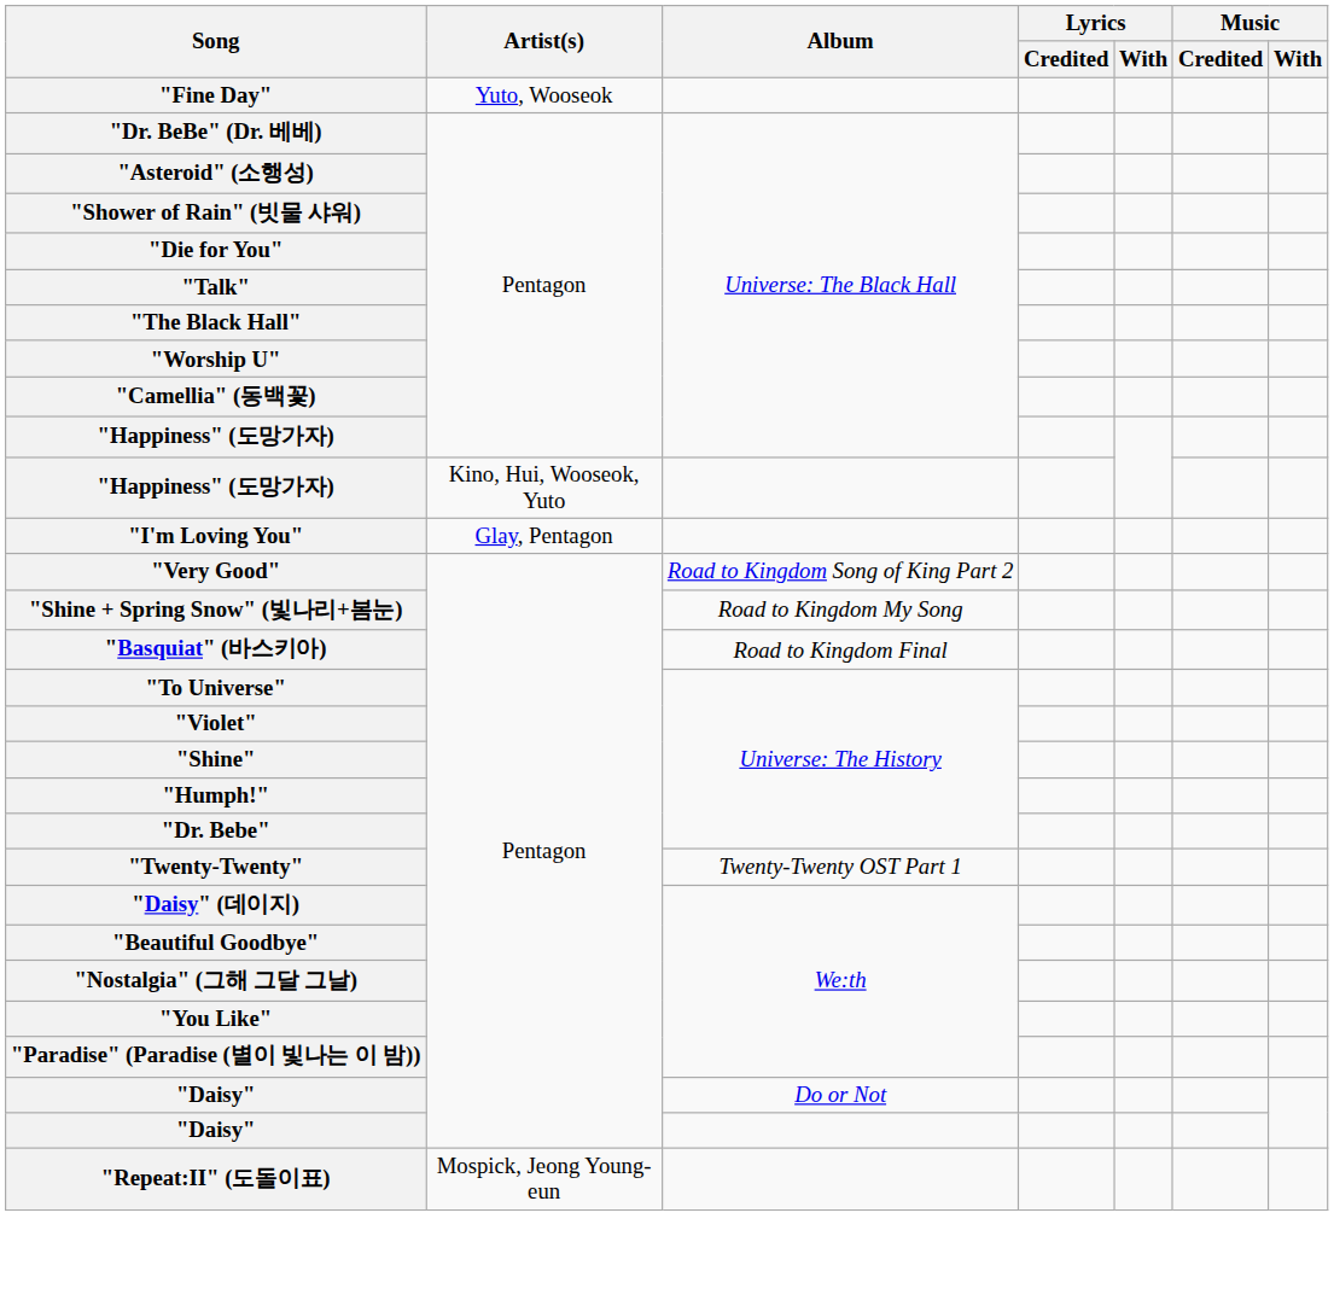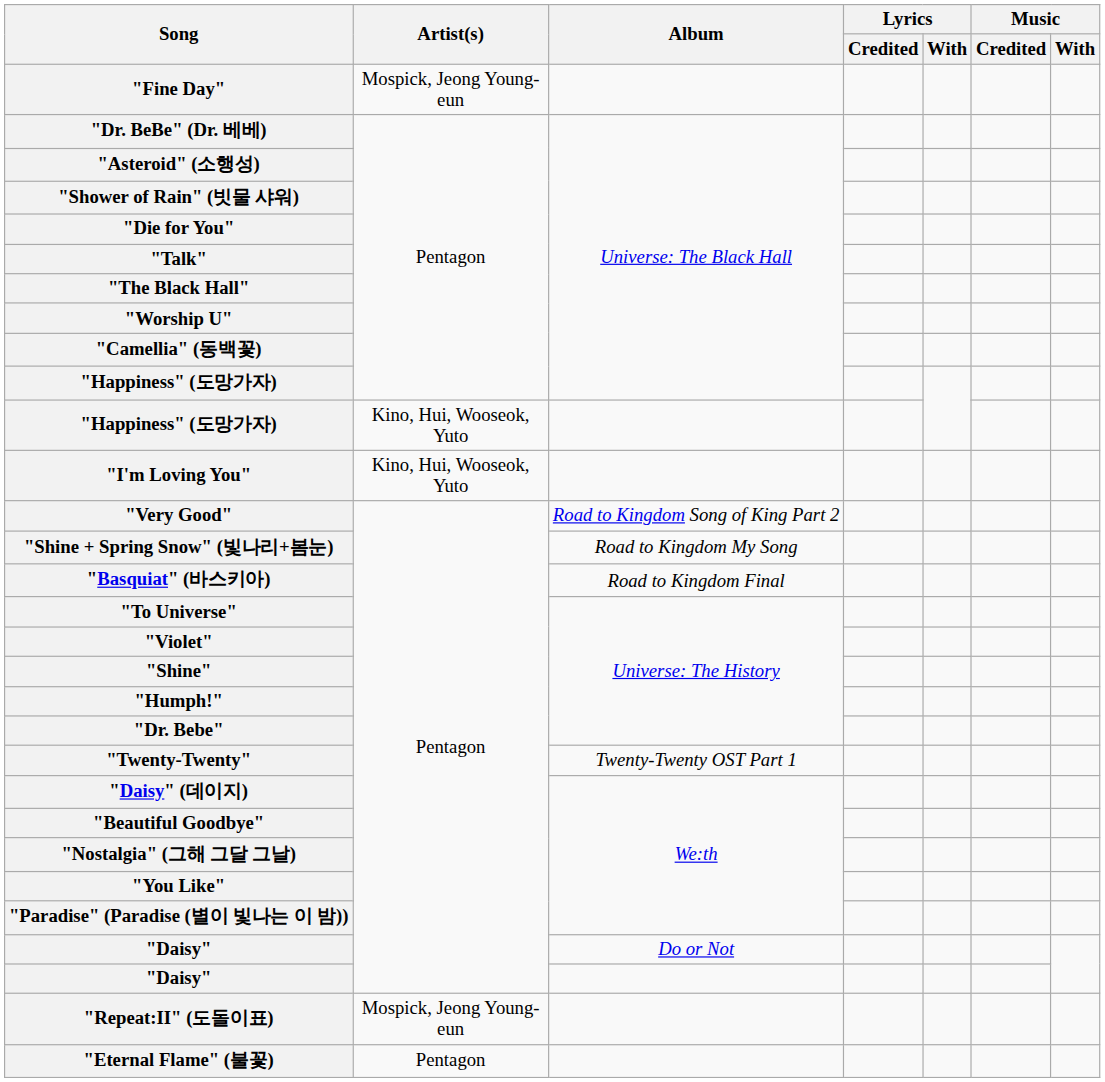"Fine Day" | Artist(s): Yuto, Wooseok -> Mospick, Jeong Young-eun
"I'm Loving You" | Artist(s): Glay, Pentagon -> Kino, Hui, Wooseok, Yuto
+ row: "Eternal Flame" (불꽃) | Pentagon
